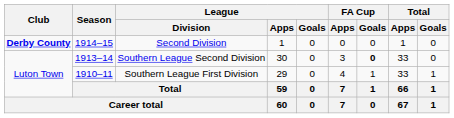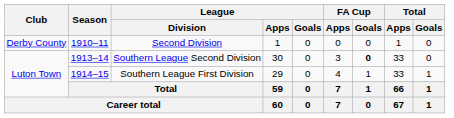Second Division | Club: bold -> normal
Second Division | Season: 1914–15 -> 1910–11
Southern League First Division | Season: 1910–11 -> 1914–15
